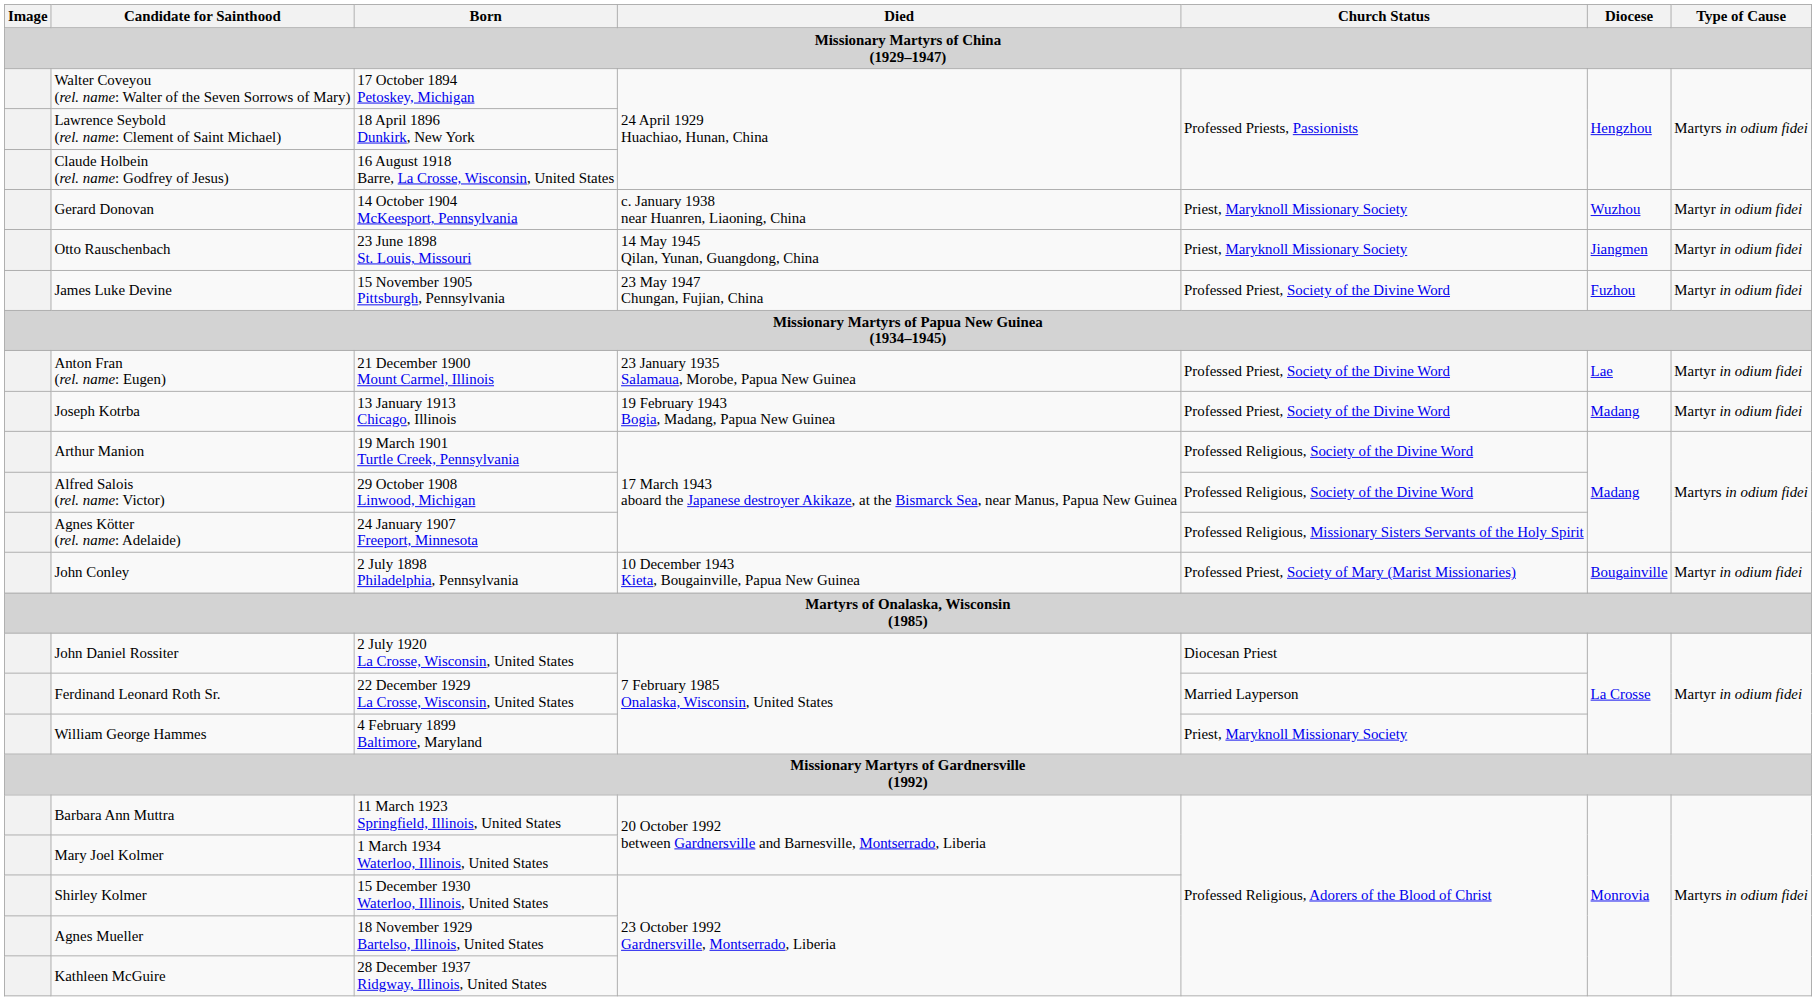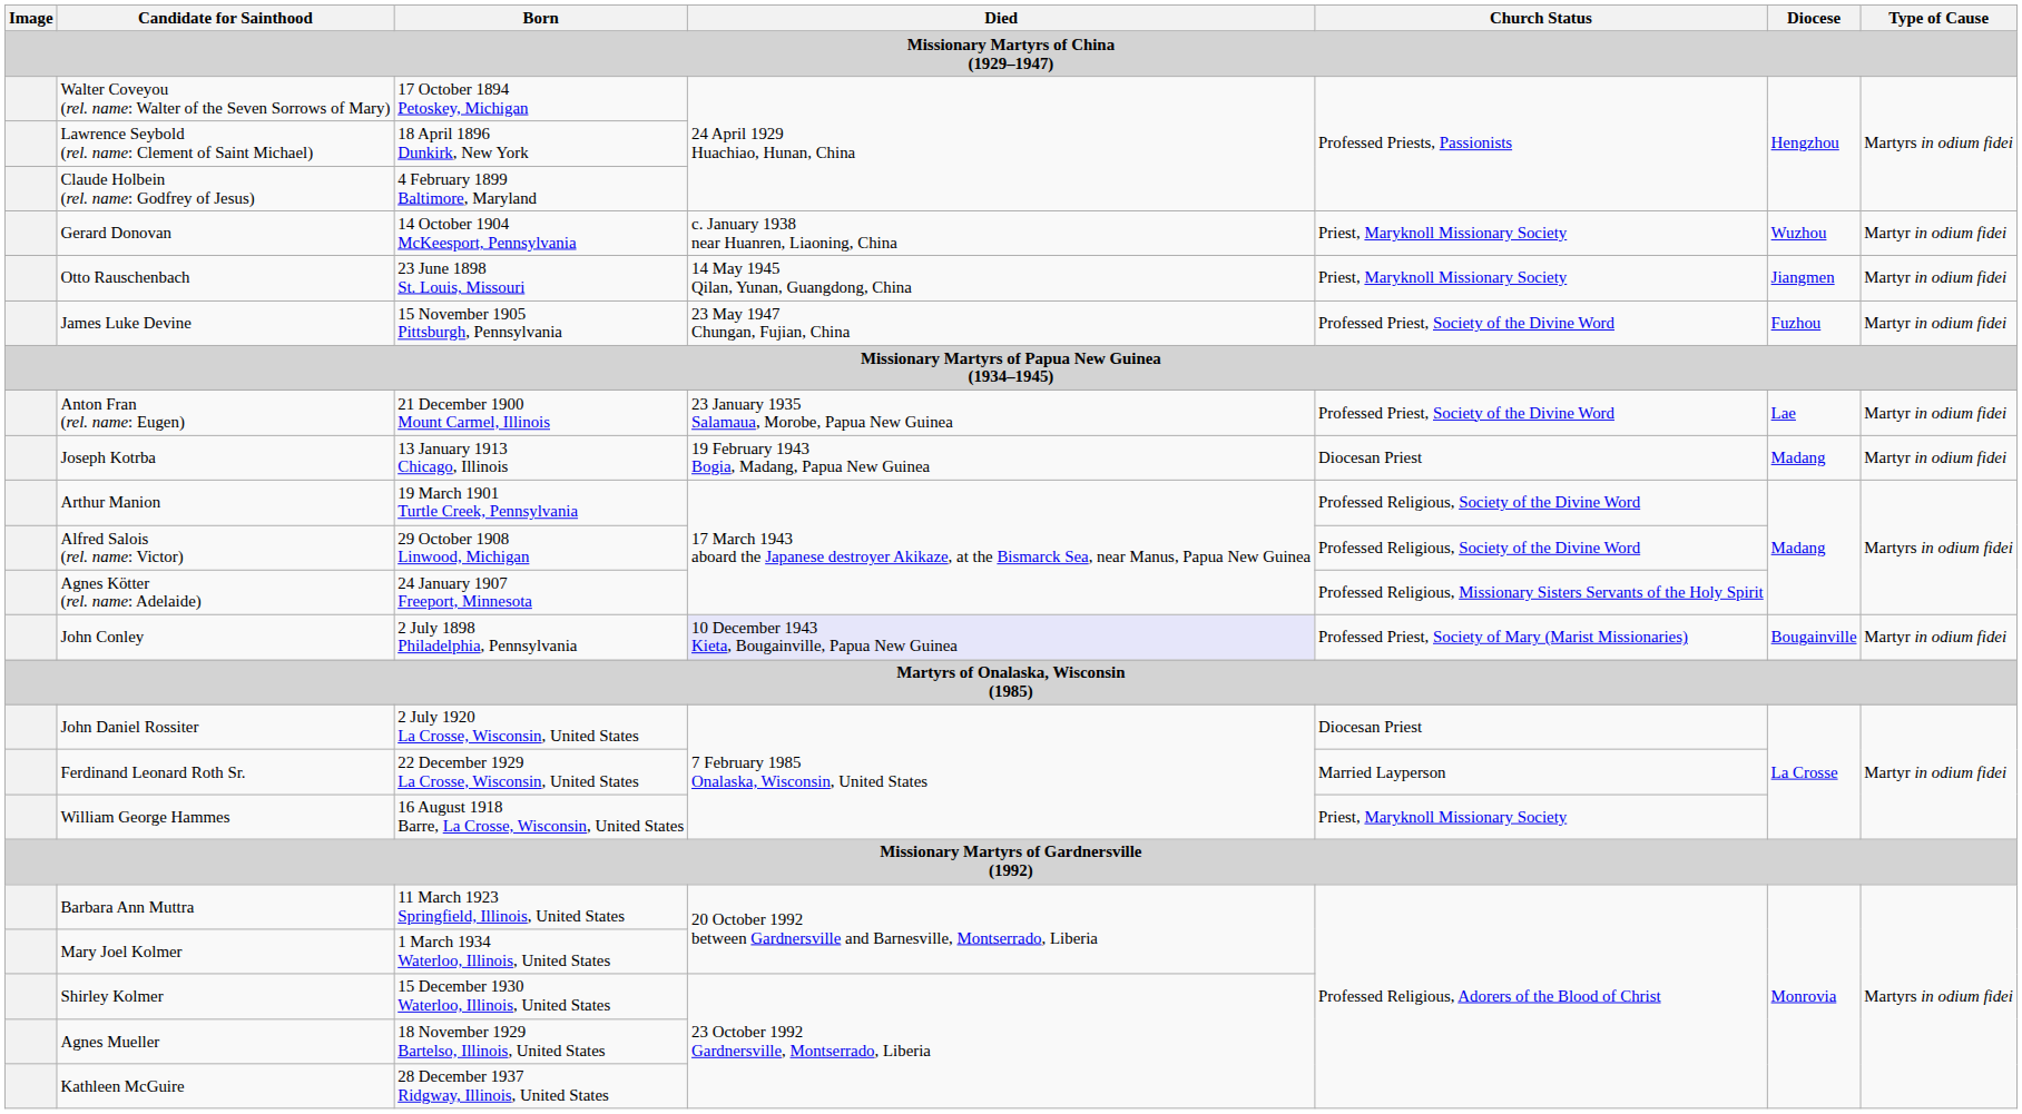Claude Holbein (rel. name: Godfrey of Jesus) | Born: 16 August 1918 Barre, La Crosse, Wisconsin, United States -> 4 February 1899 Baltimore, Maryland
Joseph Kotrba | Church Status: Professed Priest, Society of the Divine Word -> Diocesan Priest
John Conley | Died: no background -> lavender background
William George Hammes | Born: 4 February 1899 Baltimore, Maryland -> 16 August 1918 Barre, La Crosse, Wisconsin, United States
